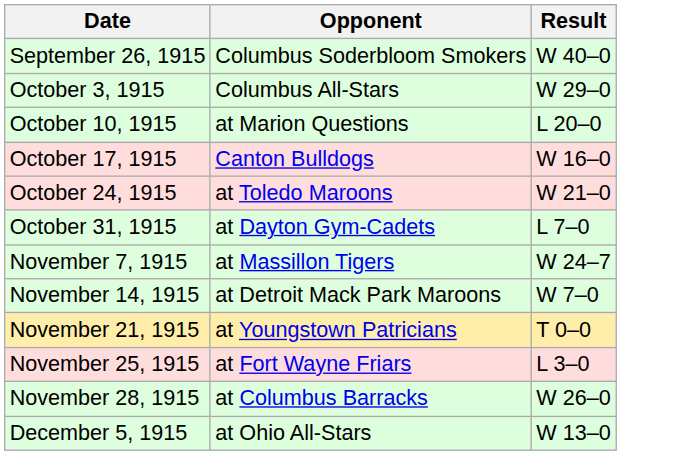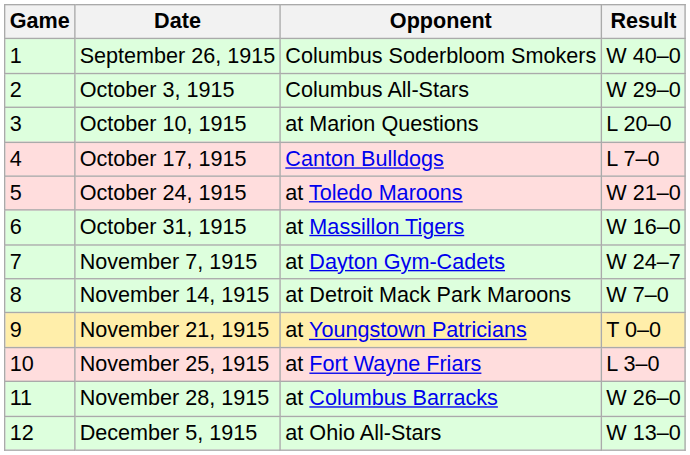+ column: Game | 1 | 2 | 3 | 4 | 5 | 6 | 7 | 8 | 9 | 10 | 11 | 12
October 17, 1915 | Result: W 16–0 -> L 7–0
October 31, 1915 | Opponent: at Dayton Gym-Cadets -> at Massillon Tigers
October 31, 1915 | Result: L 7–0 -> W 16–0
November 7, 1915 | Opponent: at Massillon Tigers -> at Dayton Gym-Cadets
